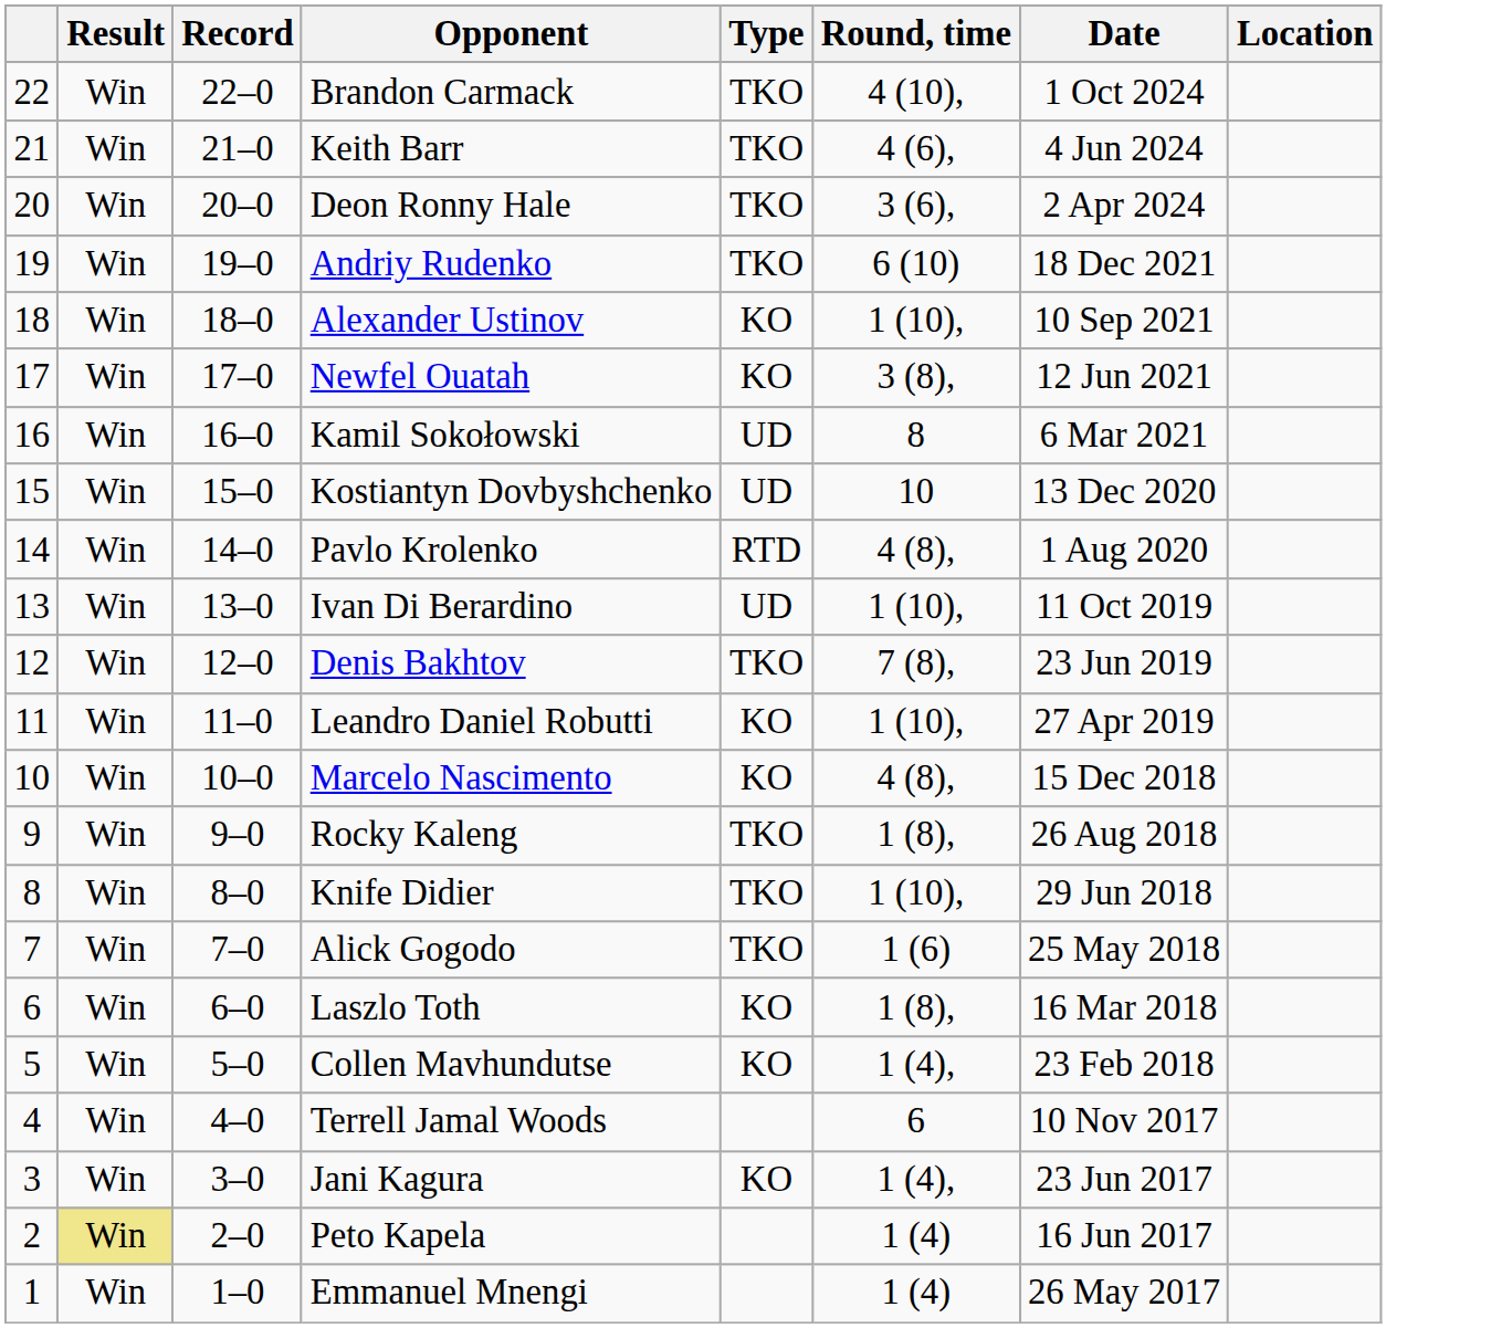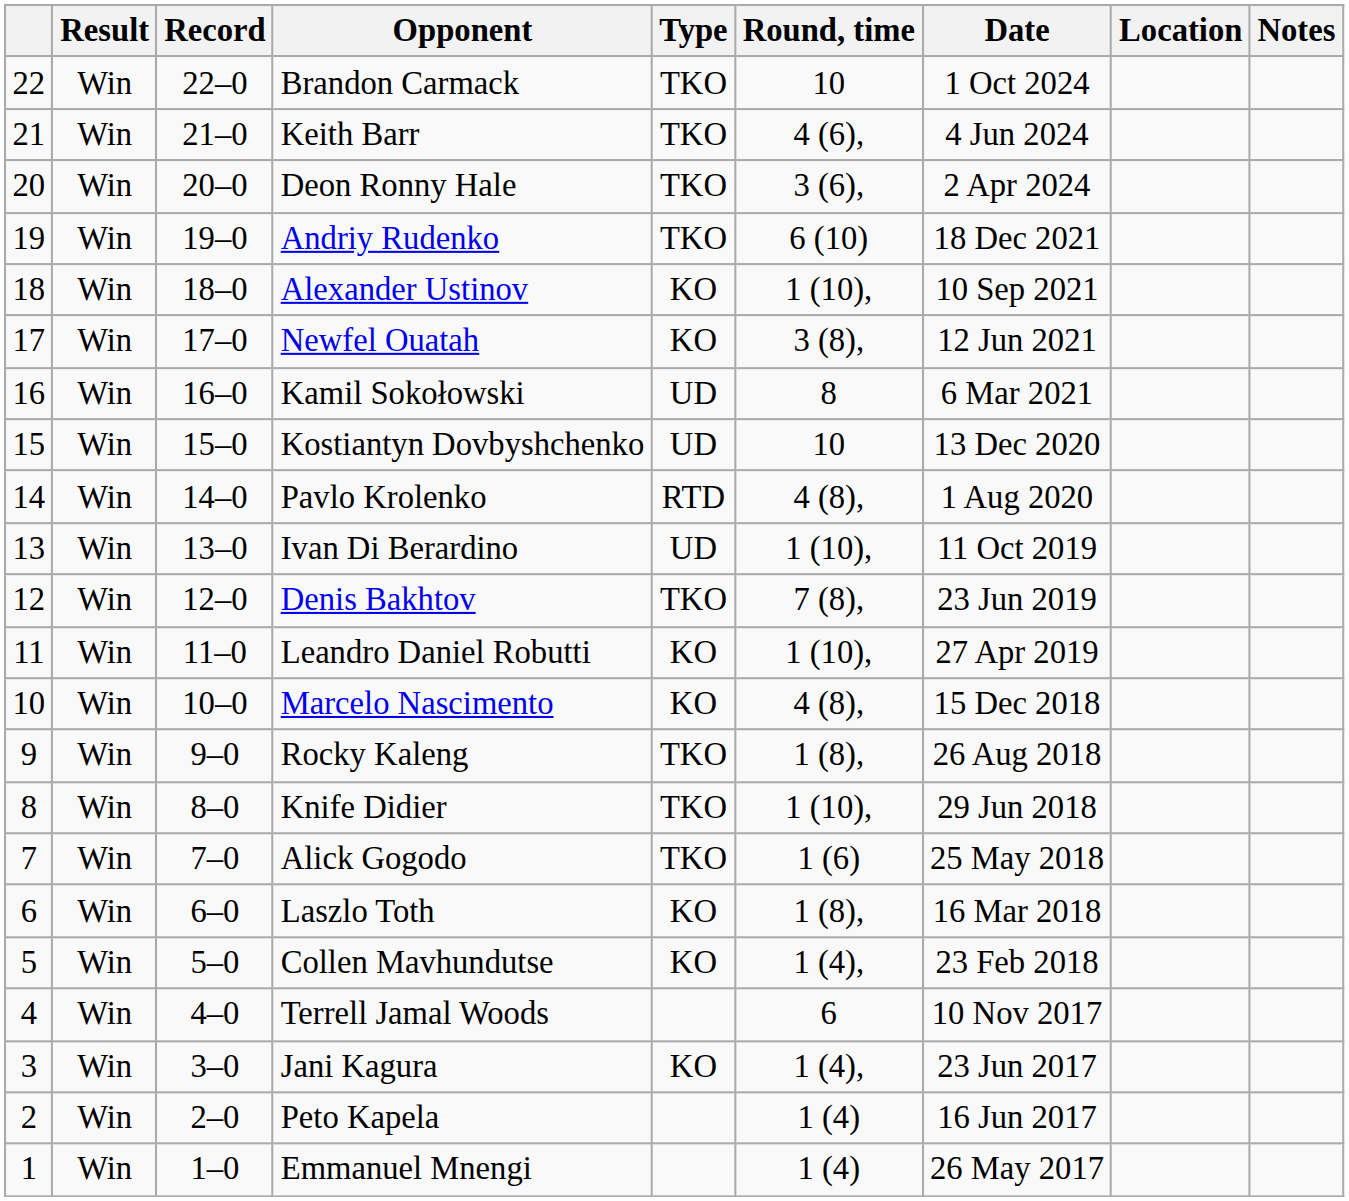+ column: Notes
Brandon Carmack | Round, time: 4 (10), -> 10
Peto Kapela | Result: khaki background -> no background
